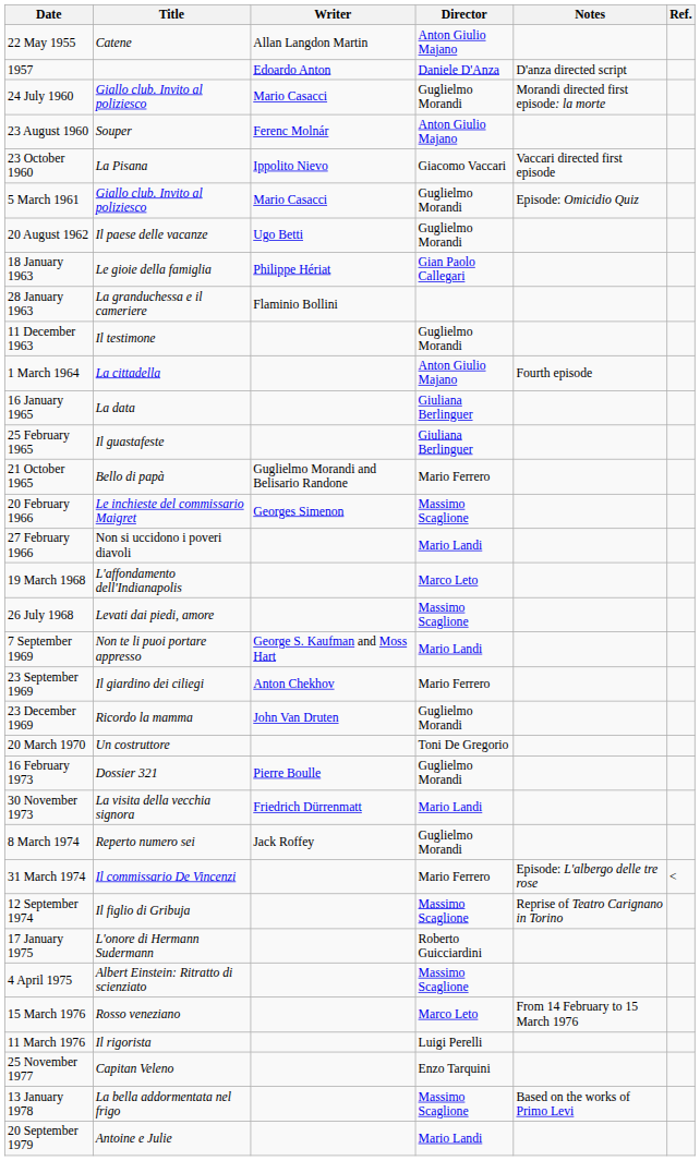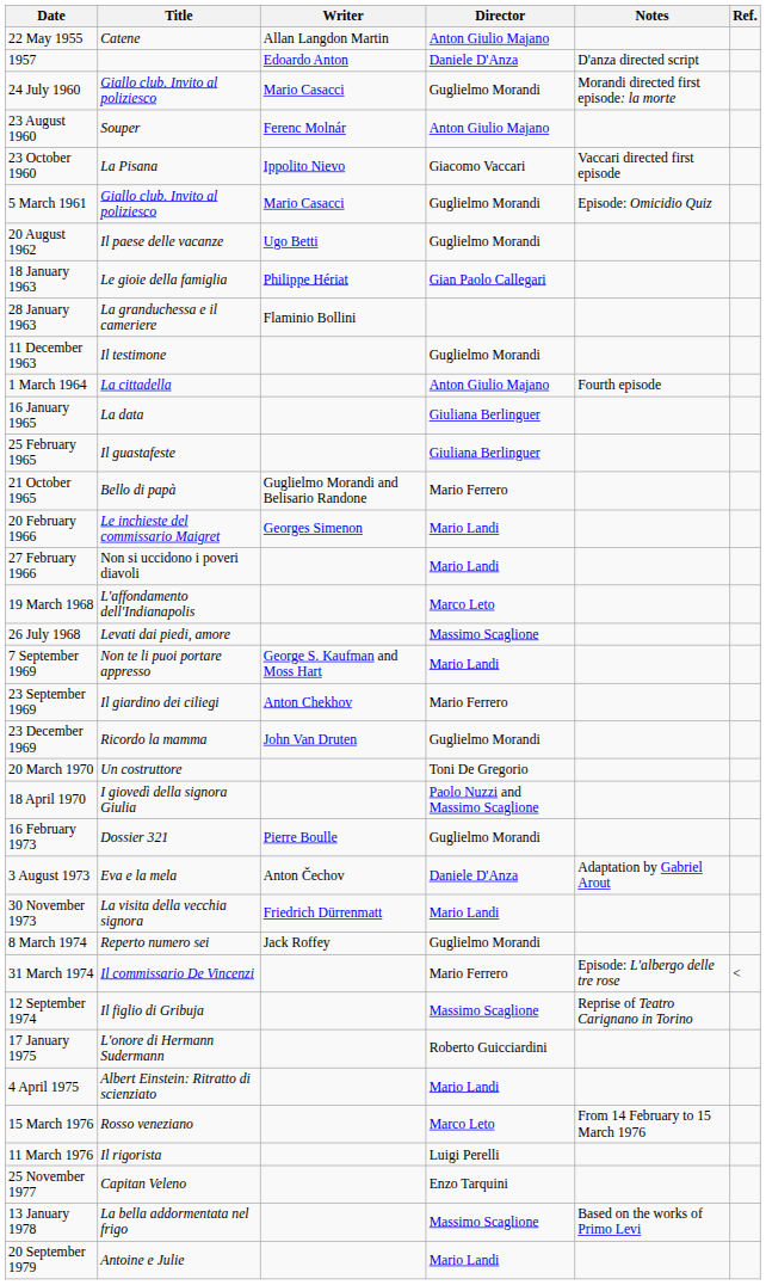20 February 1966 | Director: Massimo Scaglione -> Mario Landi
+ row: 18 April 1970 | I giovedì della signora Giulia | Paolo Nuzzi and Massimo Scaglione
+ row: 3 August 1973 | Eva e la mela | Anton Čechov | Daniele D'Anza | Adaptation by Gabriel Arout
4 April 1975 | Director: Massimo Scaglione -> Mario Landi
